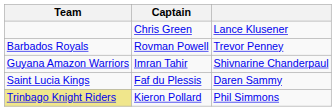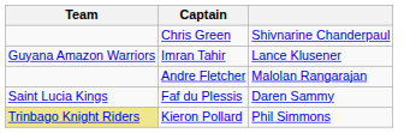Chris Green | column 3: Lance Klusener -> Shivnarine Chanderpaul
- row: Barbados Royals | Rovman Powell | Trevor Penney
Imran Tahir | column 3: Shivnarine Chanderpaul -> Lance Klusener
+ row: Andre Fletcher | Malolan Rangarajan
